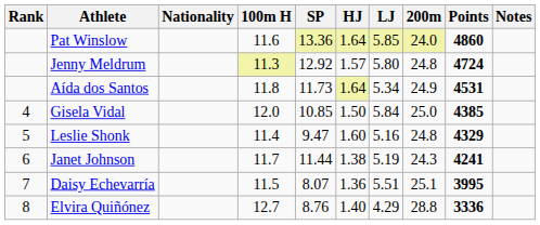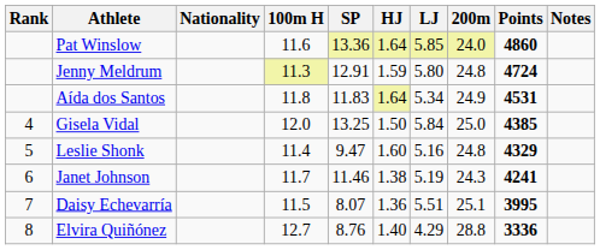Jenny Meldrum | SP: 12.92 -> 12.91
Jenny Meldrum | HJ: 1.57 -> 1.59
Aída dos Santos | SP: 11.73 -> 11.83
Gisela Vidal | SP: 10.85 -> 13.25
Janet Johnson | SP: 11.44 -> 11.46
